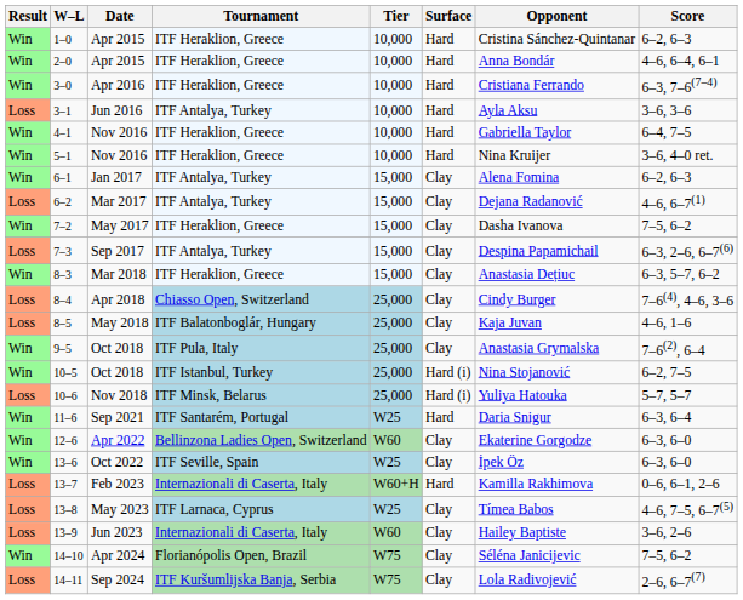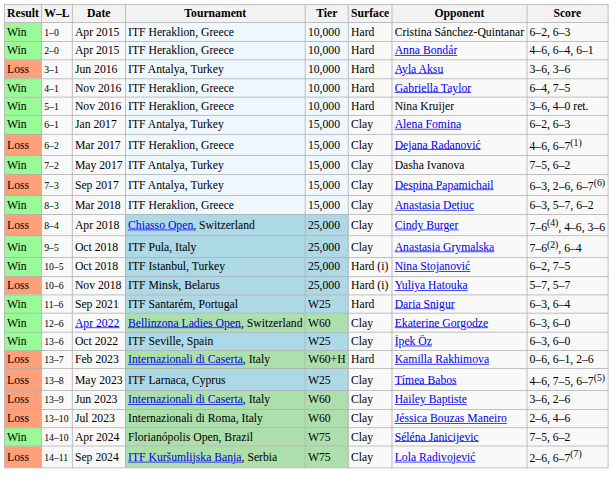- row: Win | 3–0 | Apr 2016 | ITF Heraklion, Greece | 10,000 | Hard | Cristiana Ferrando | 6–3, 7–6(7–4)
6–2 | Tournament: ITF Antalya, Turkey -> ITF Heraklion, Greece
7–2 | Tournament: ITF Heraklion, Greece -> ITF Antalya, Turkey
- row: Loss | 8–5 | May 2018 | ITF Balatonboglár, Hungary | 25,000 | Clay | Kaja Juvan | 4–6, 1–6
+ row: Loss | 13–10 | Jul 2023 | Internazionali di Roma, Italy | W60 | Clay | Jéssica Bouzas Maneiro | 2–6, 4–6
